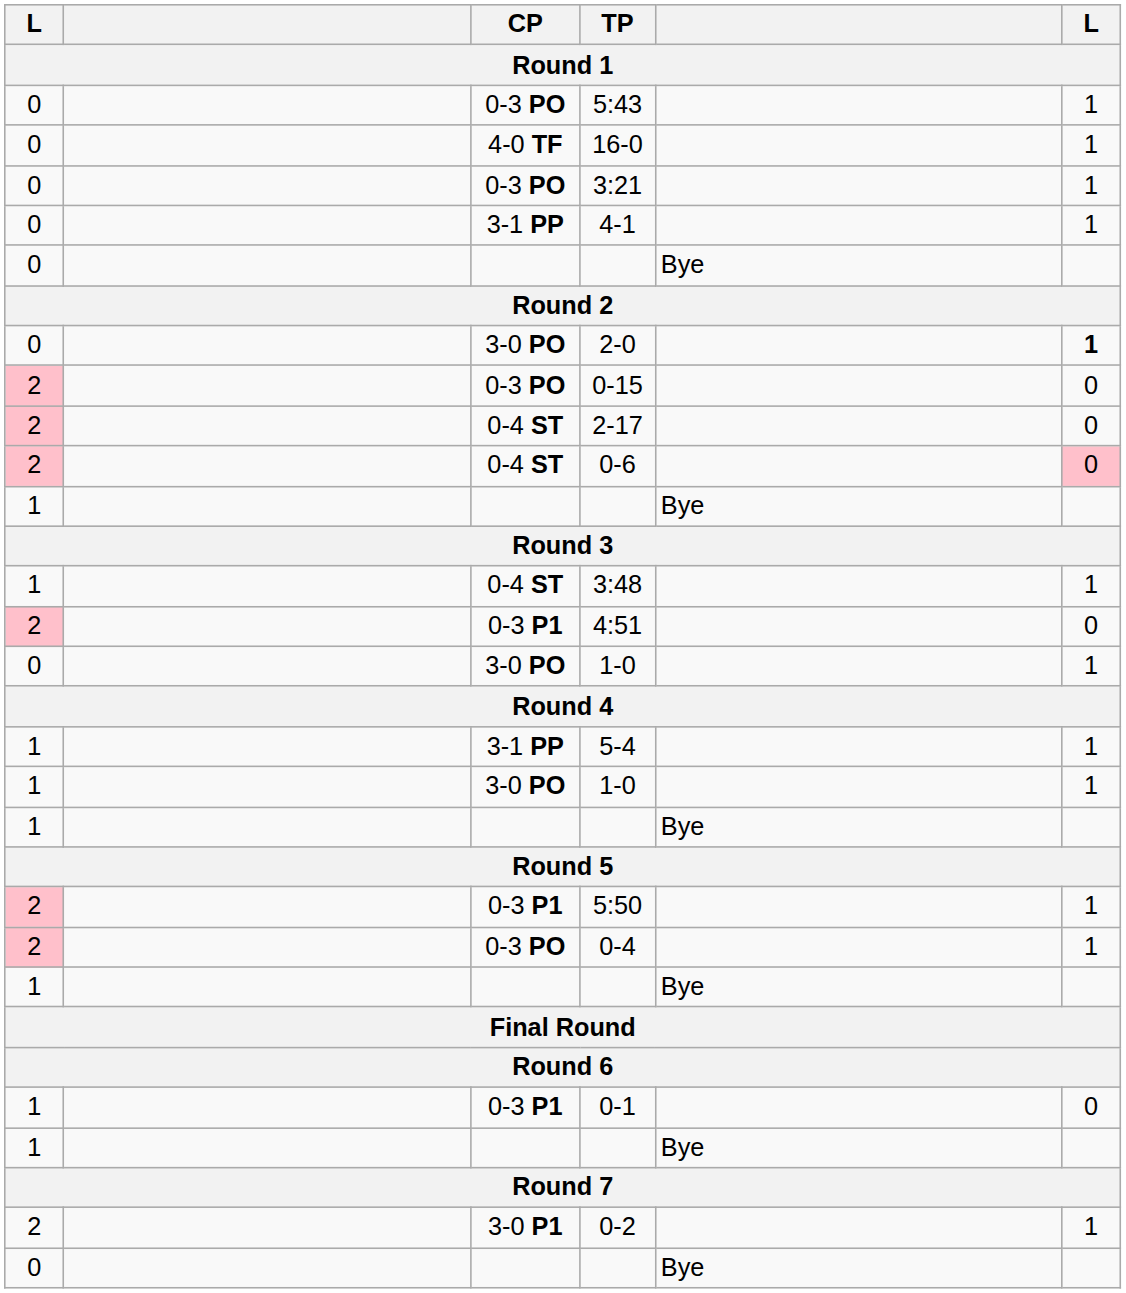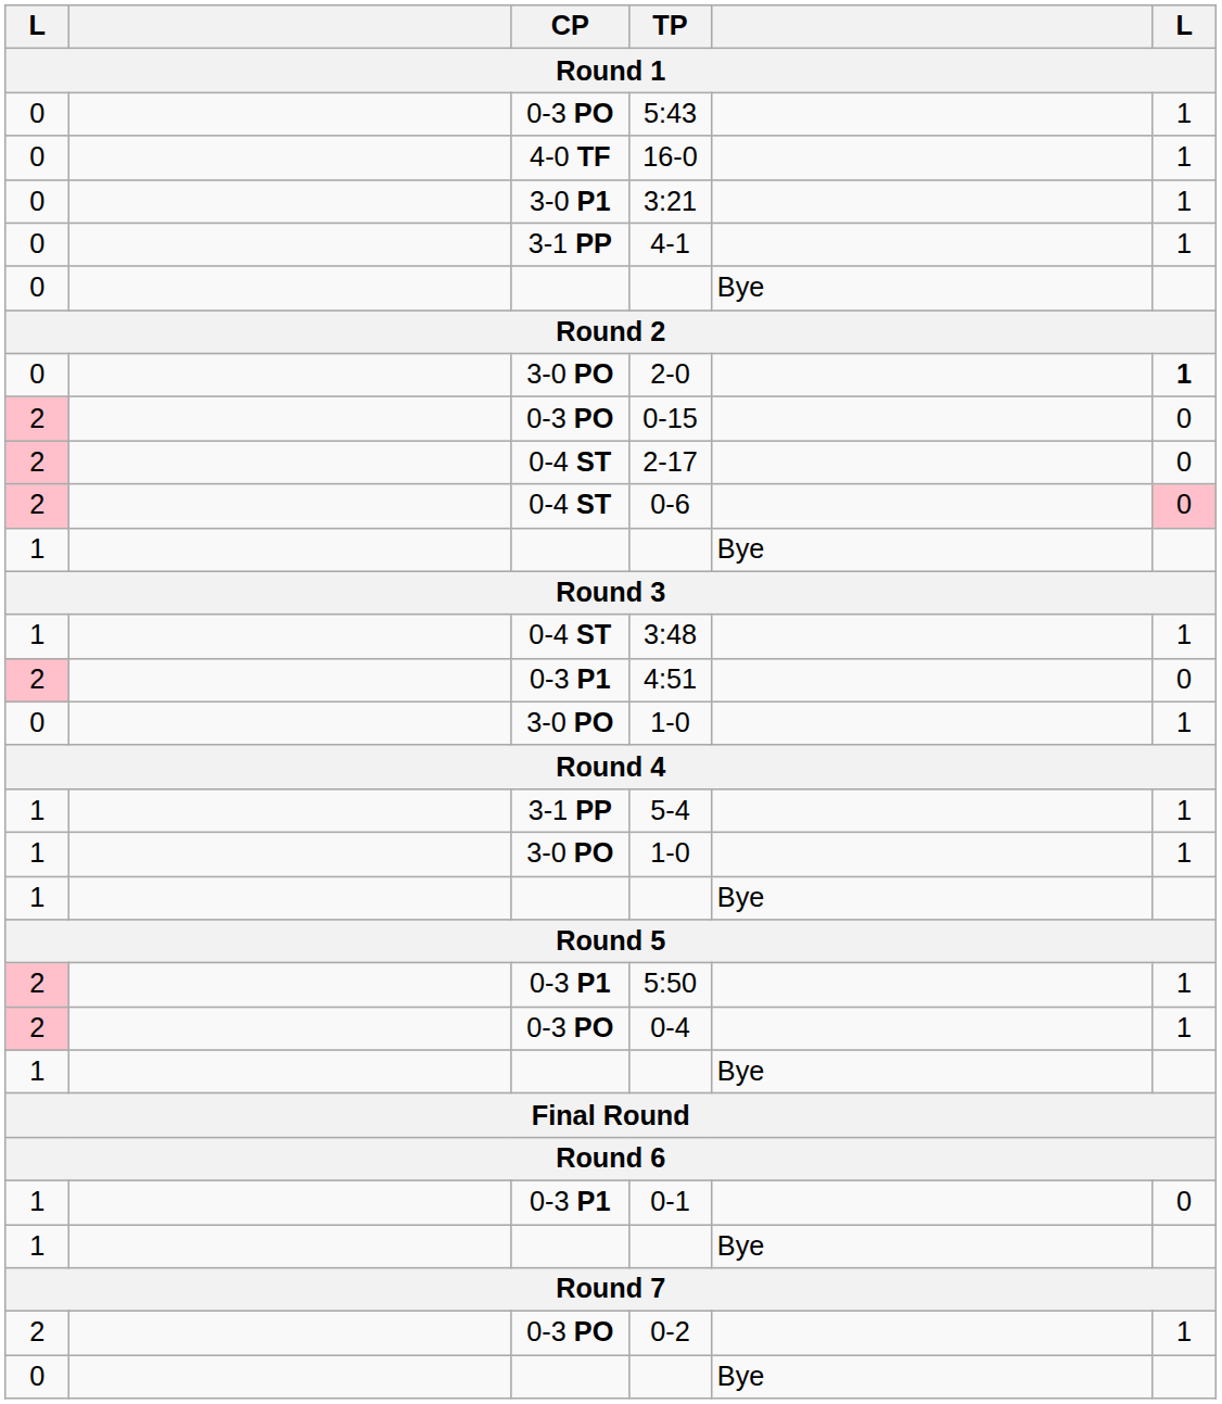3:21 | CP: 0-3 PO -> 3-0 P1
0-2 | CP: 3-0 P1 -> 0-3 PO
